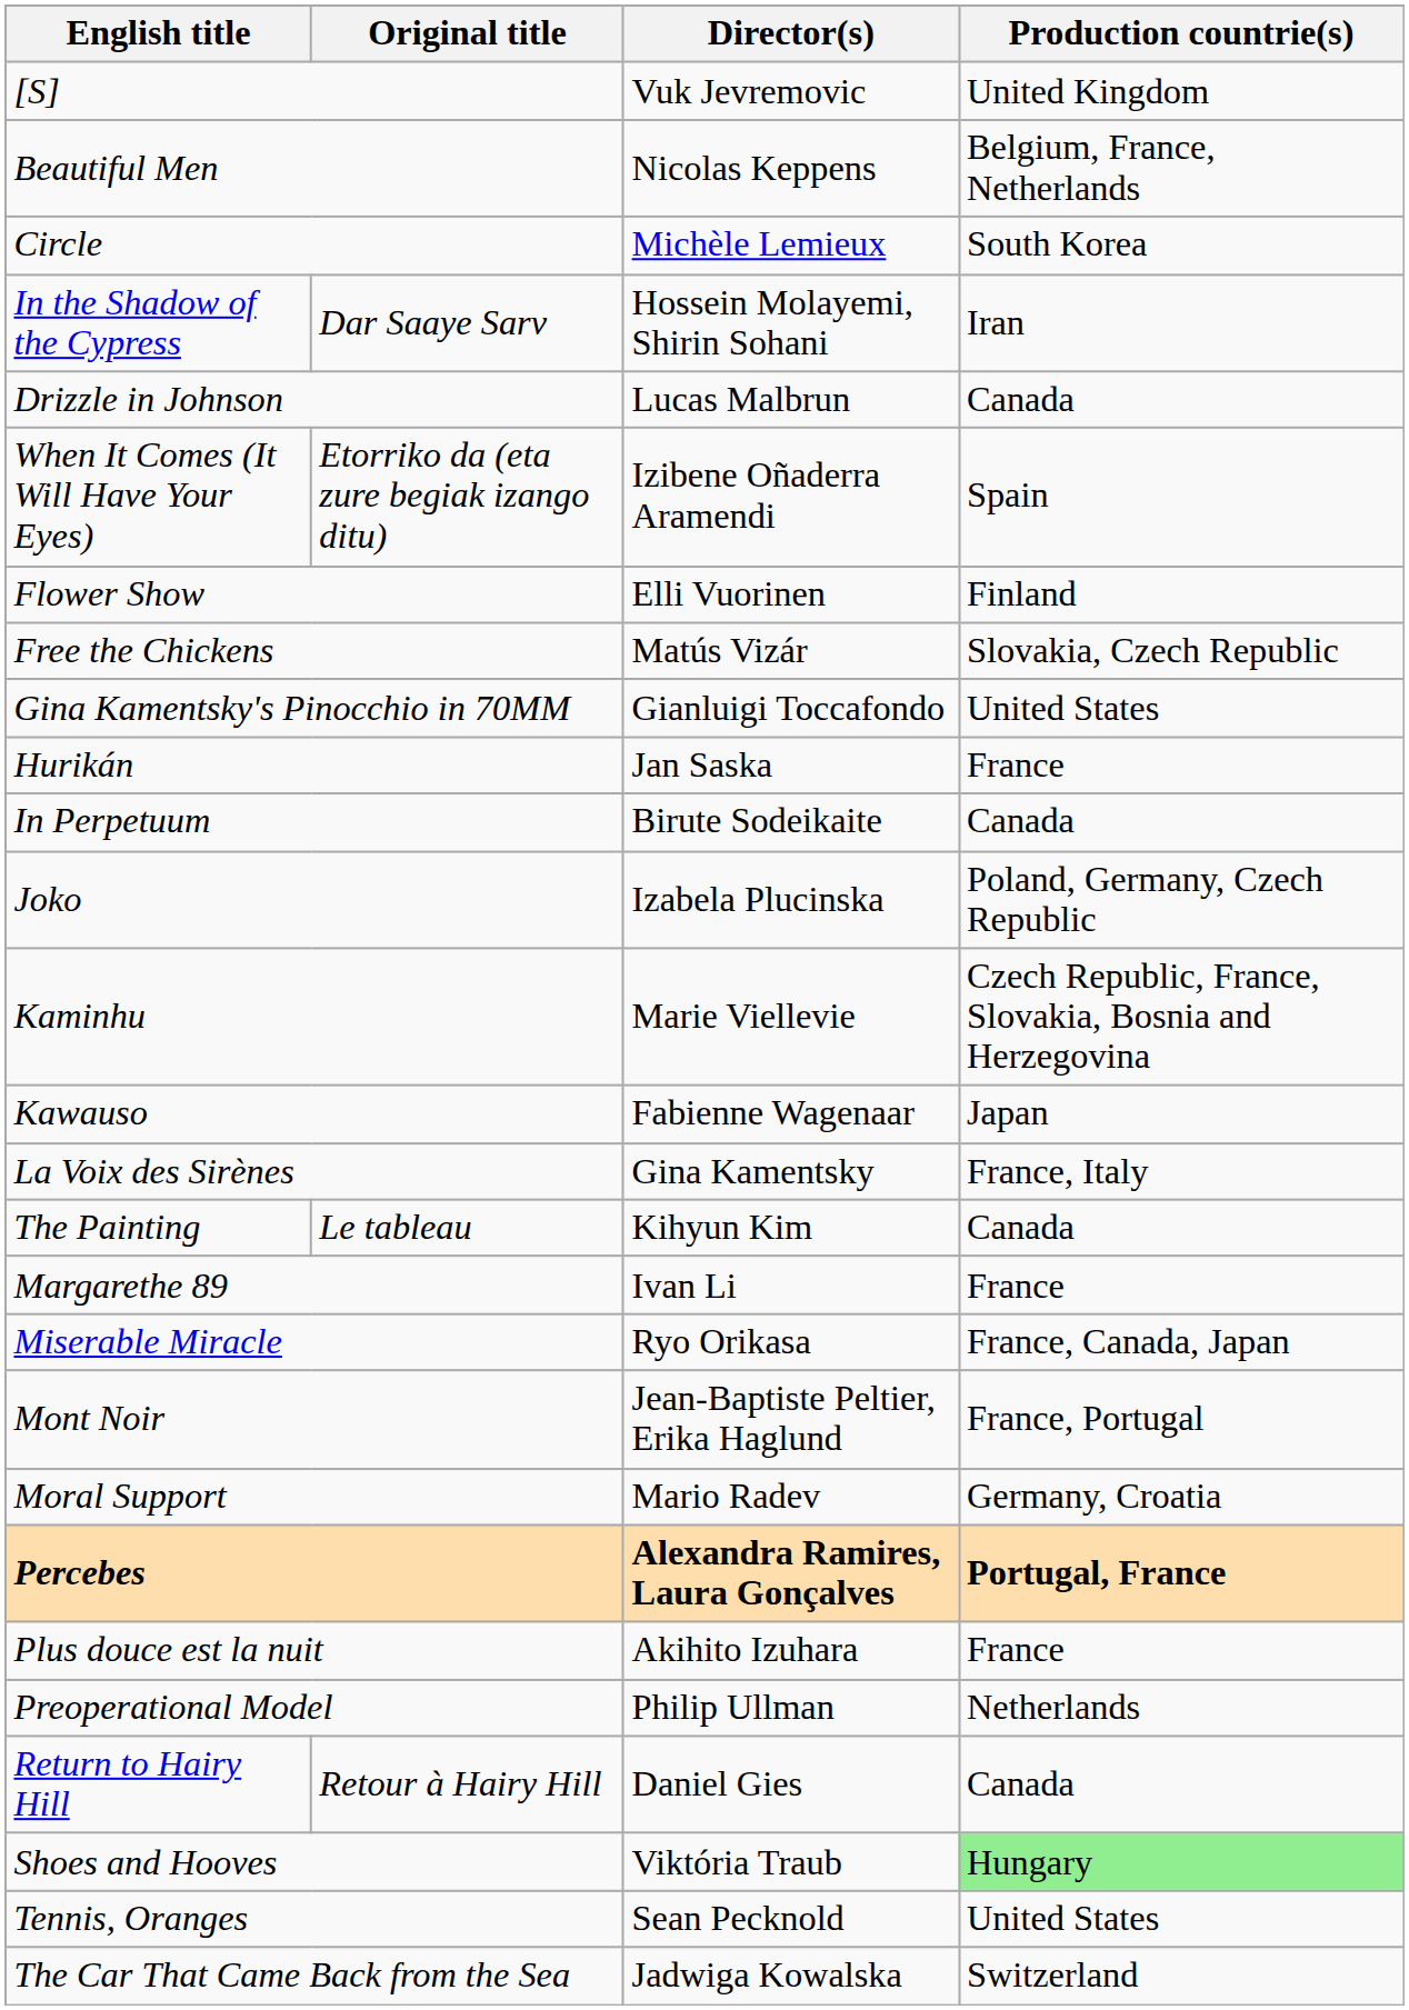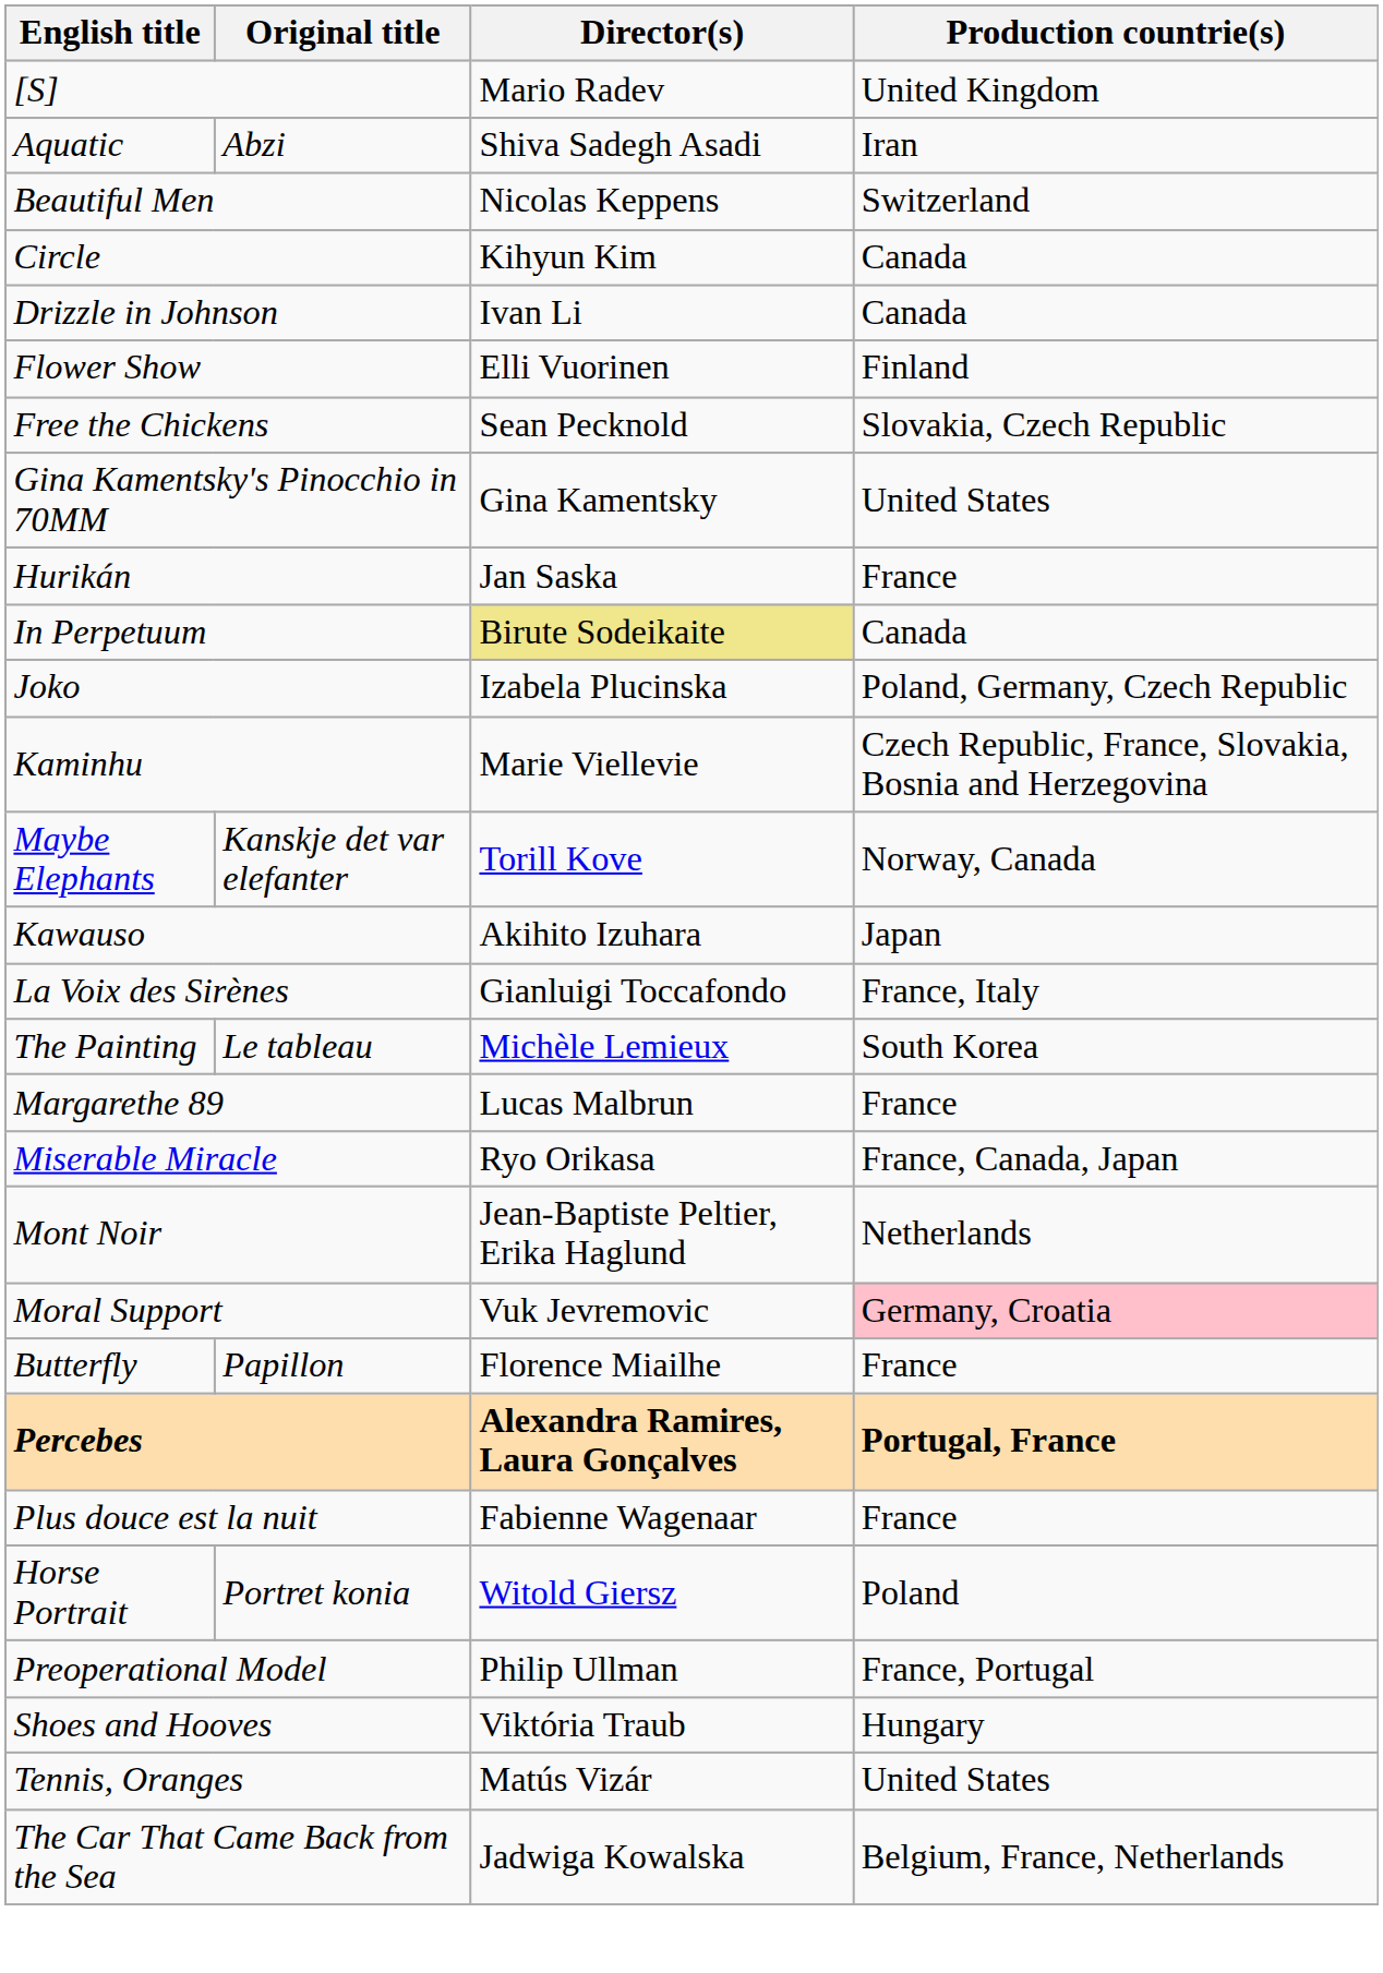[S] | Director(s): Vuk Jevremovic -> Mario Radev
+ row: Aquatic | Abzi | Shiva Sadegh Asadi | Iran
Beautiful Men | Production countrie(s): Belgium, France, Netherlands -> Switzerland
Circle | Director(s): Michèle Lemieux -> Kihyun Kim
Circle | Production countrie(s): South Korea -> Canada
- row: In the Shadow of the Cypress | Dar Saaye Sarv | Hossein Molayemi, Shirin Sohani | Iran
Drizzle in Johnson | Director(s): Lucas Malbrun -> Ivan Li
- row: When It Comes (It Will Have Your Eyes) | Etorriko da (eta zure begiak izango ditu) | Izibene Oñaderra Aramendi | Spain
Free the Chickens | Director(s): Matús Vizár -> Sean Pecknold
Gina Kamentsky's Pinocchio in 70MM | Director(s): Gianluigi Toccafondo -> Gina Kamentsky
In Perpetuum | Director(s): no background -> khaki background
+ row: Maybe Elephants | Kanskje det var elefanter | Torill Kove | Norway, Canada
Kawauso | Director(s): Fabienne Wagenaar -> Akihito Izuhara
La Voix des Sirènes | Director(s): Gina Kamentsky -> Gianluigi Toccafondo
The Painting | Director(s): Kihyun Kim -> Michèle Lemieux
The Painting | Production countrie(s): Canada -> South Korea
Margarethe 89 | Director(s): Ivan Li -> Lucas Malbrun
Mont Noir | Production countrie(s): France, Portugal -> Netherlands
Moral Support | Director(s): Mario Radev -> Vuk Jevremovic
Moral Support | Production countrie(s): no background -> pink background
+ row: Butterfly | Papillon | Florence Miailhe | France
Plus douce est la nuit | Director(s): Akihito Izuhara -> Fabienne Wagenaar
+ row: Horse Portrait | Portret konia | Witold Giersz | Poland
Preoperational Model | Production countrie(s): Netherlands -> France, Portugal
- row: Return to Hairy Hill | Retour à Hairy Hill | Daniel Gies | Canada
Shoes and Hooves | Production countrie(s): lightgreen background -> no background
Tennis, Oranges | Director(s): Sean Pecknold -> Matús Vizár
The Car That Came Back from the Sea | Production countrie(s): Switzerland -> Belgium, France, Netherlands
